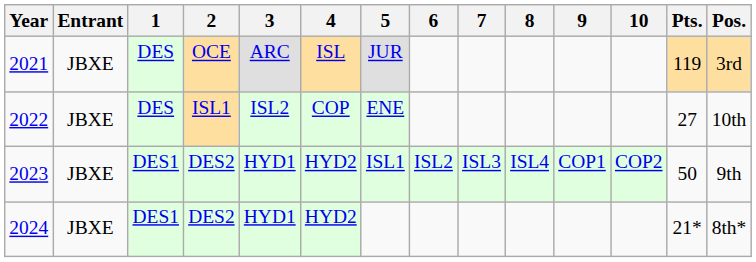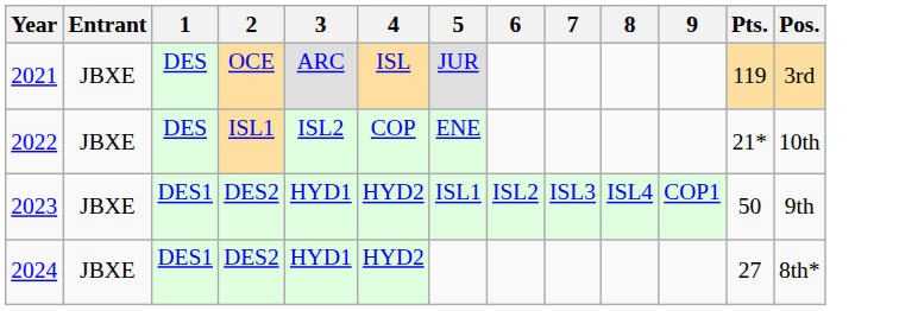- column: 10 | COP2
2022 | Pts.: 27 -> 21*
2024 | Pts.: 21* -> 27
